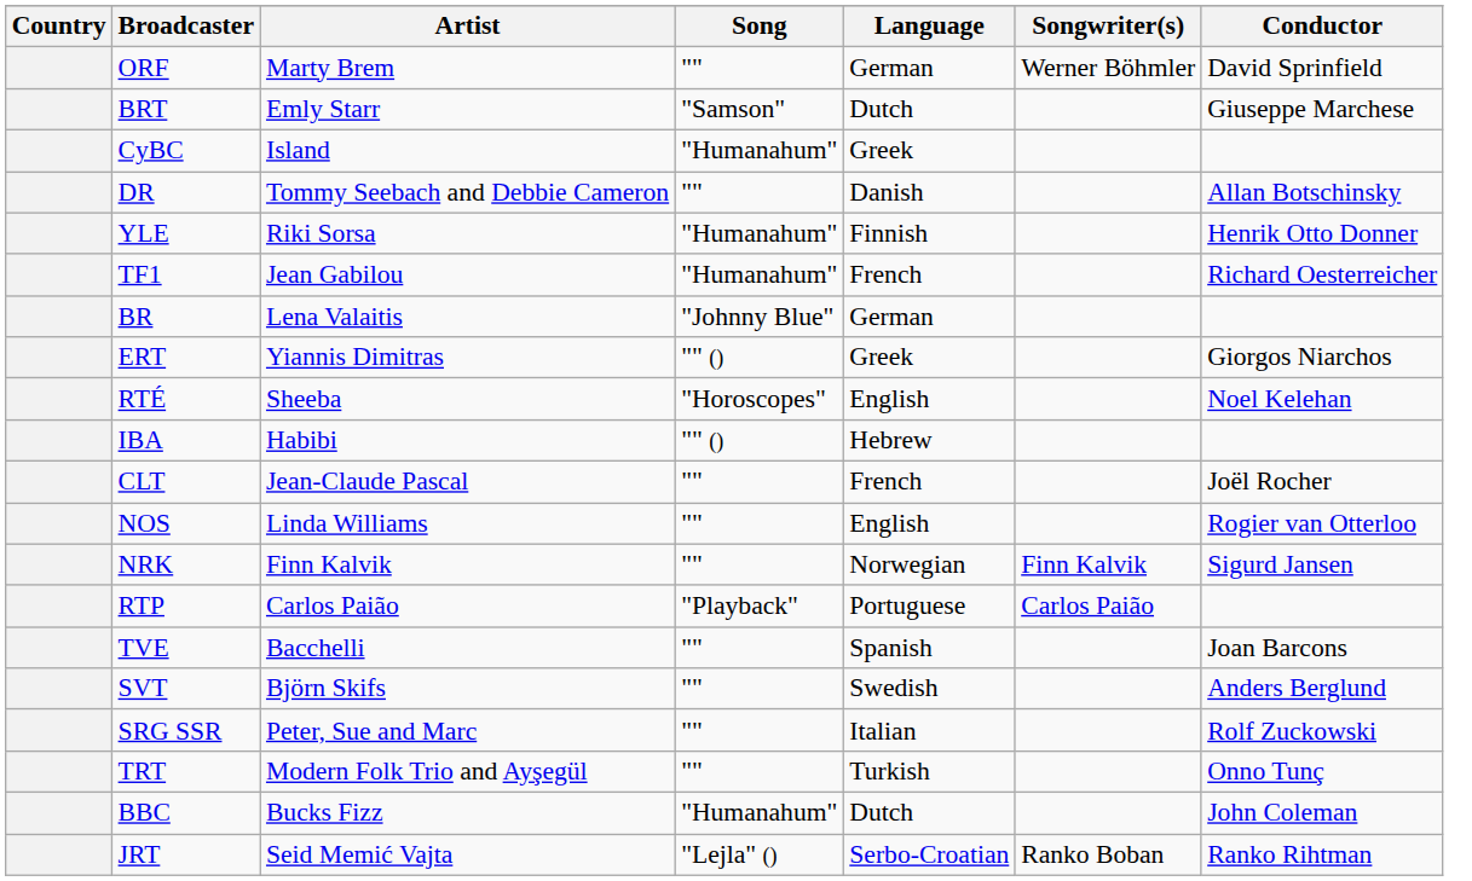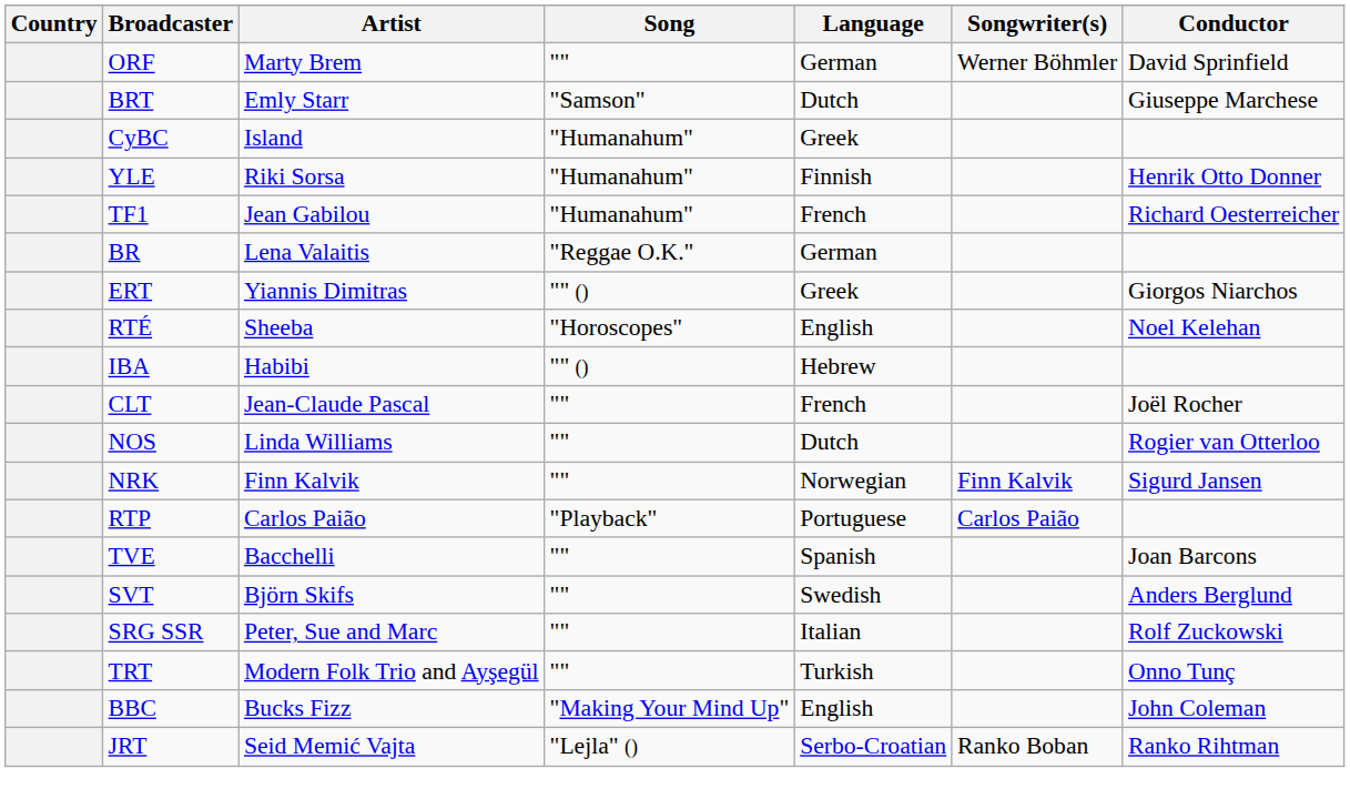- row: DR | Tommy Seebach and Debbie Cameron | "" | Danish | Allan Botschinsky
BR | Song: "Johnny Blue" -> "Reggae O.K."
NOS | Language: English -> Dutch
BBC | Song: "Humanahum" -> "Making Your Mind Up"
BBC | Language: Dutch -> English
